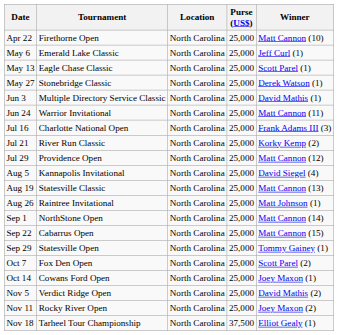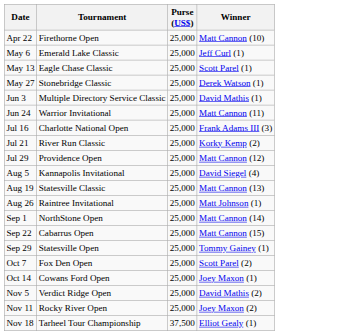- column: Location | North Carolina | North Carolina | North Carolina | North Carolina | North Carolina | North Carolina | North Carolina | North Carolina | North Carolina | North Carolina | North Carolina | North Carolina | North Carolina | North Carolina | North Carolina | North Carolina | North Carolina | North Carolina | North Carolina | North Carolina
